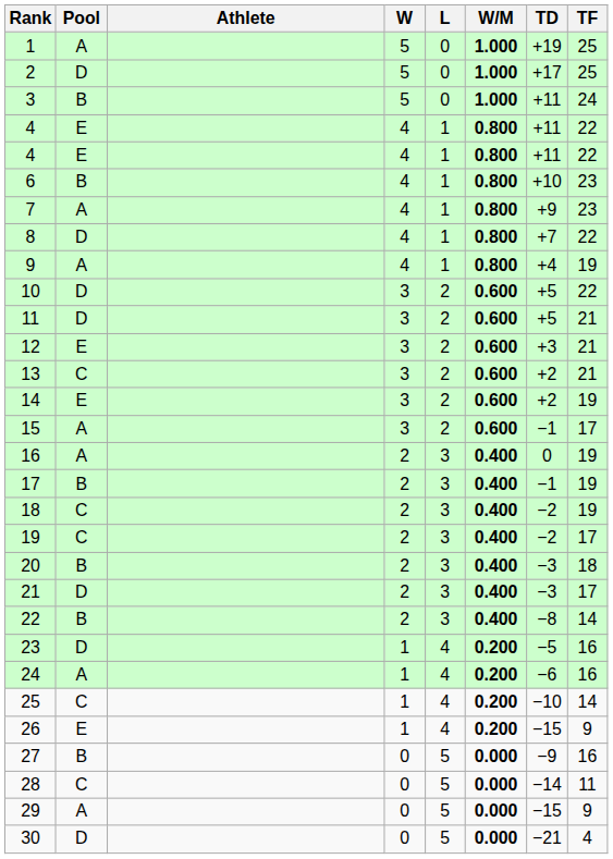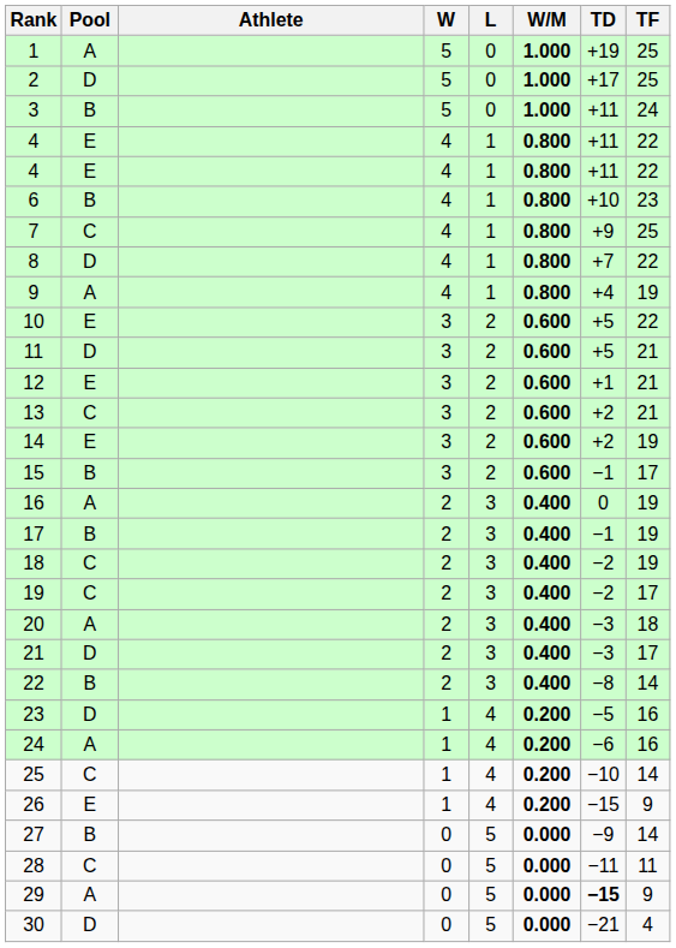7 | Pool: A -> C
7 | TF: 23 -> 25
10 | Pool: D -> E
12 | TD: +3 -> +1
15 | Pool: A -> B
20 | Pool: B -> A
27 | TF: 16 -> 14
28 | TD: −14 -> −11
29 | TD: normal -> bold
